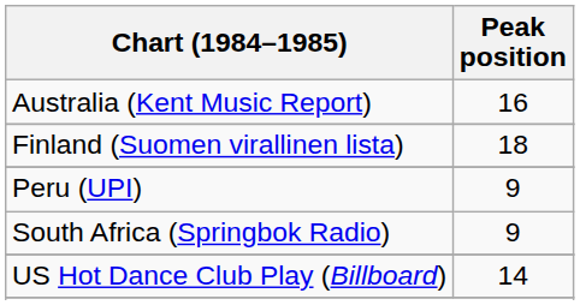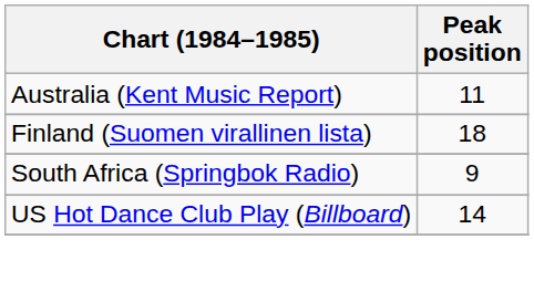Australia (Kent Music Report) | Peak position: 16 -> 11
- row: Peru (UPI) | 9
